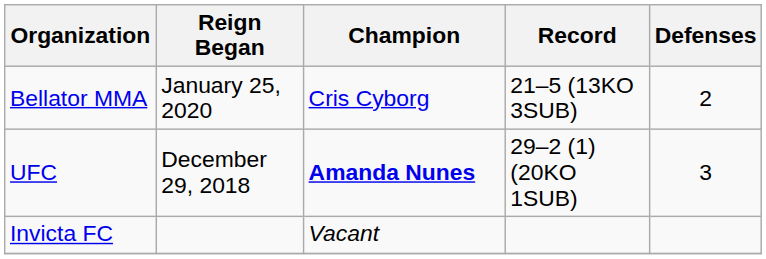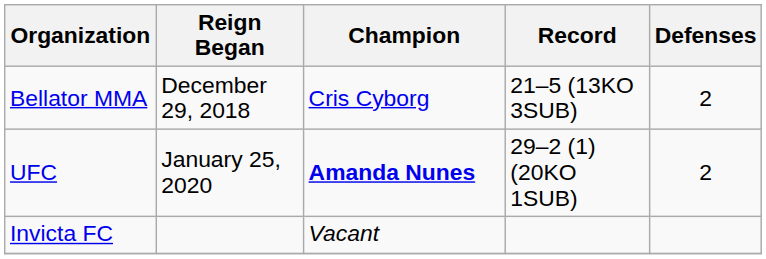Bellator MMA | Reign Began: January 25, 2020 -> December 29, 2018
UFC | Reign Began: December 29, 2018 -> January 25, 2020
UFC | Defenses: 3 -> 2
